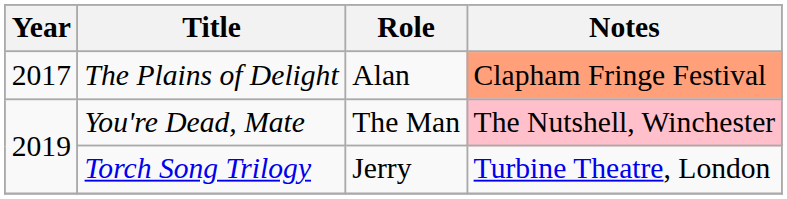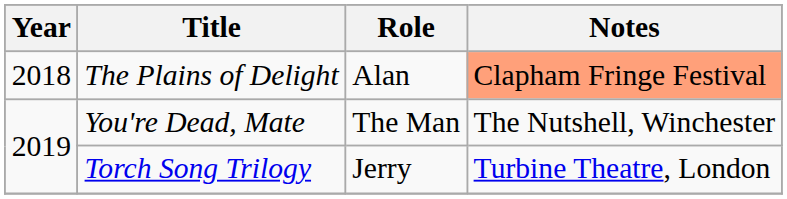The Plains of Delight | Year: 2017 -> 2018
You're Dead, Mate | Notes: pink background -> no background
